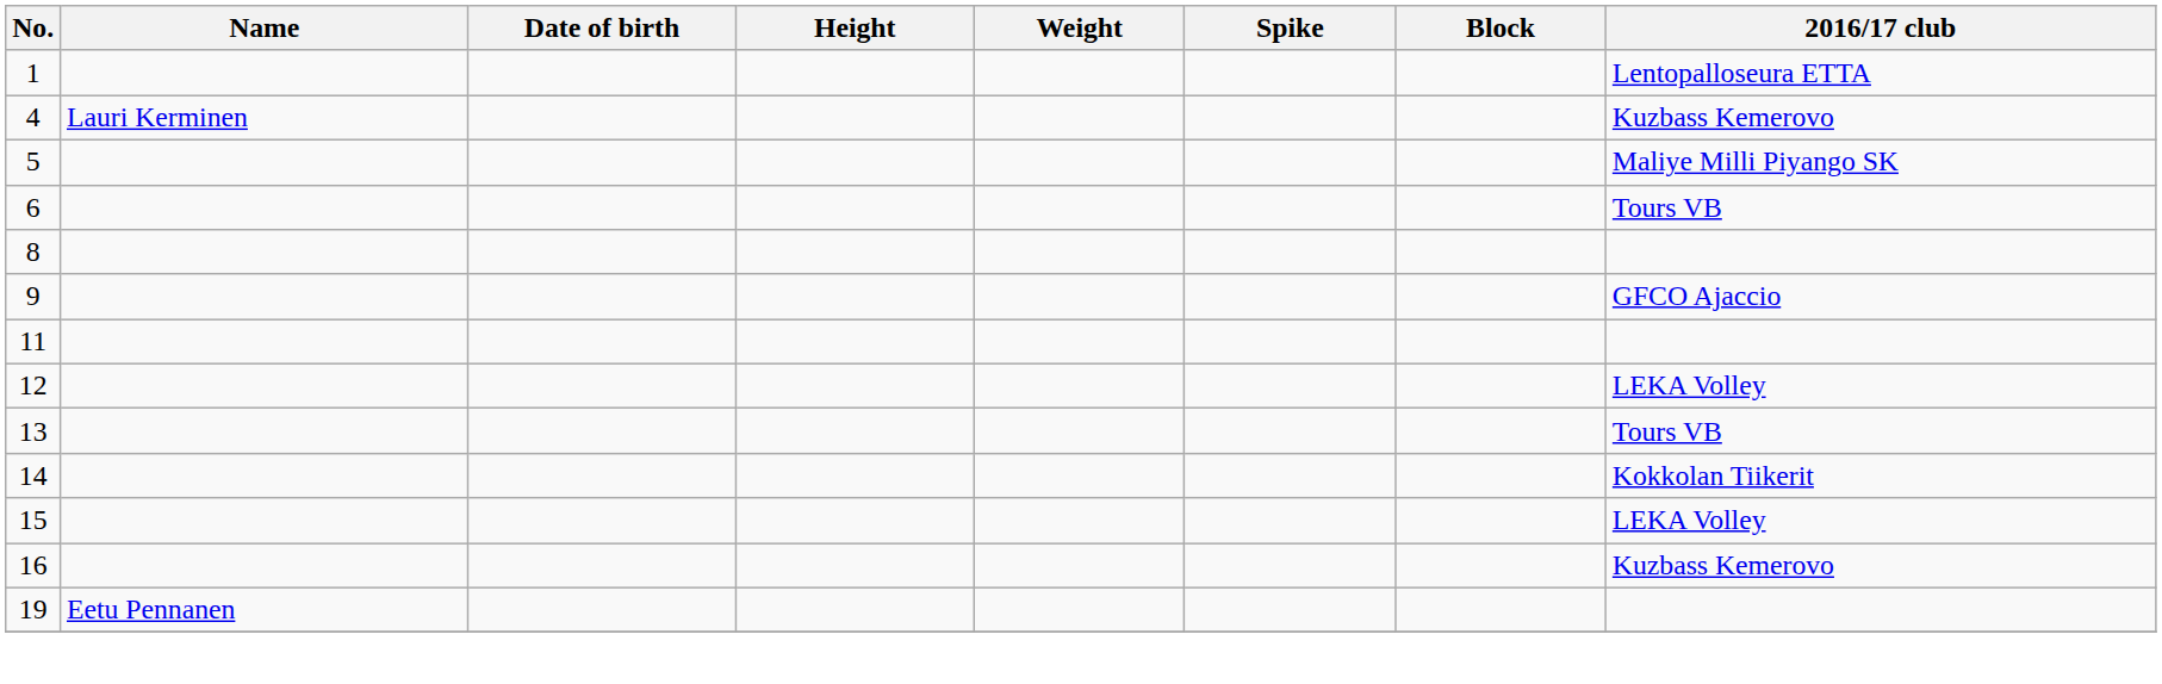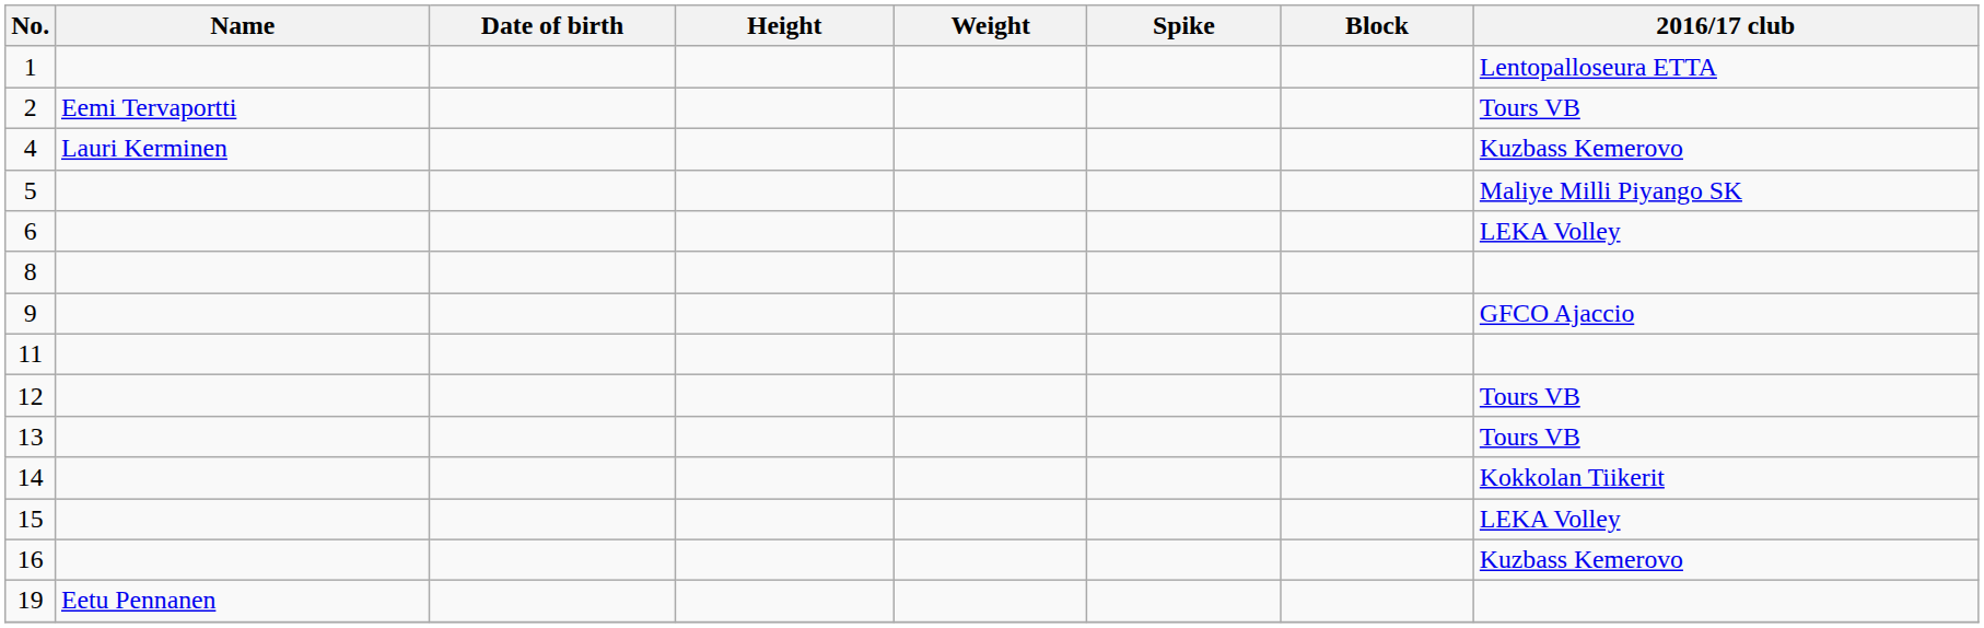+ row: 2 | Eemi Tervaportti | Tours VB
6 | 2016/17 club: Tours VB -> LEKA Volley
12 | 2016/17 club: LEKA Volley -> Tours VB
